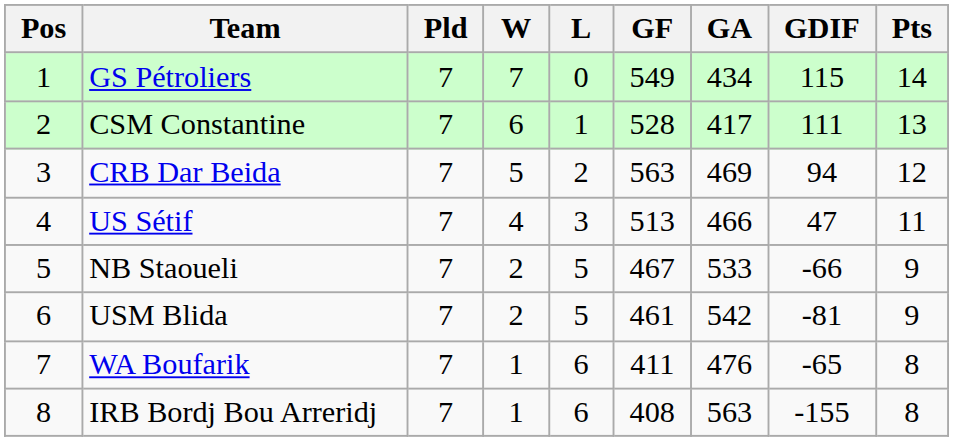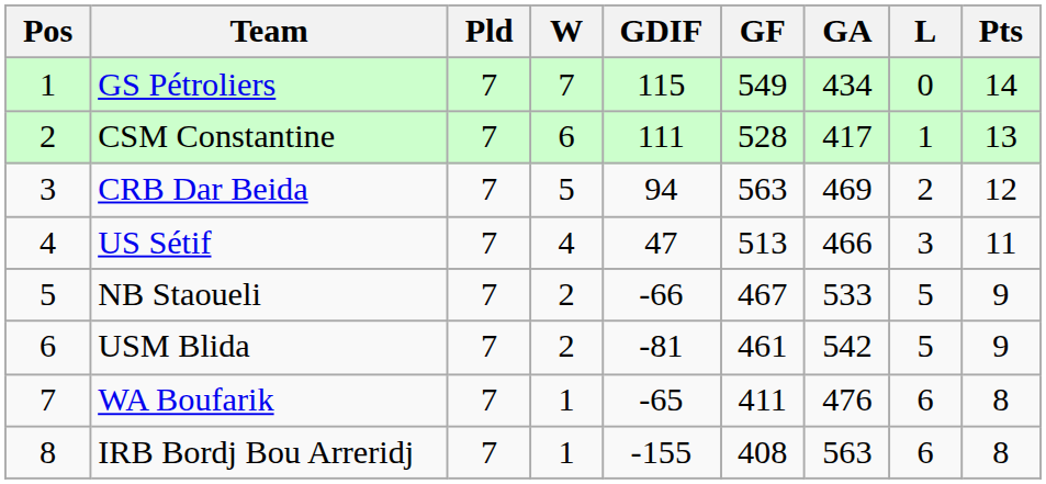columns swapped: L <-> GDIF
